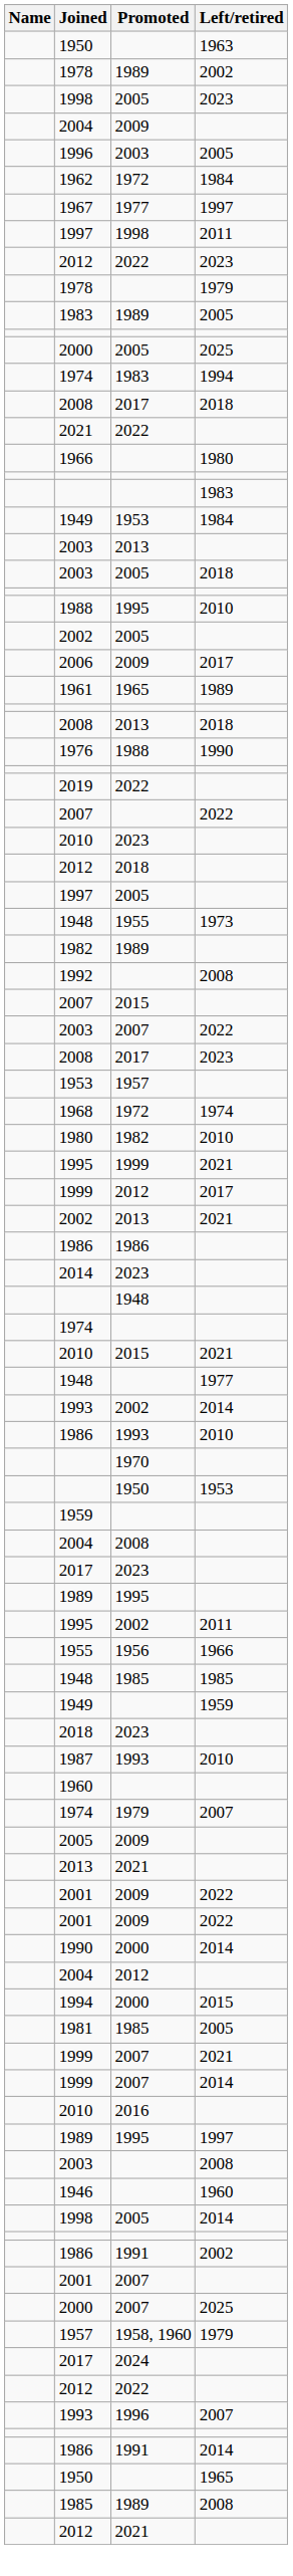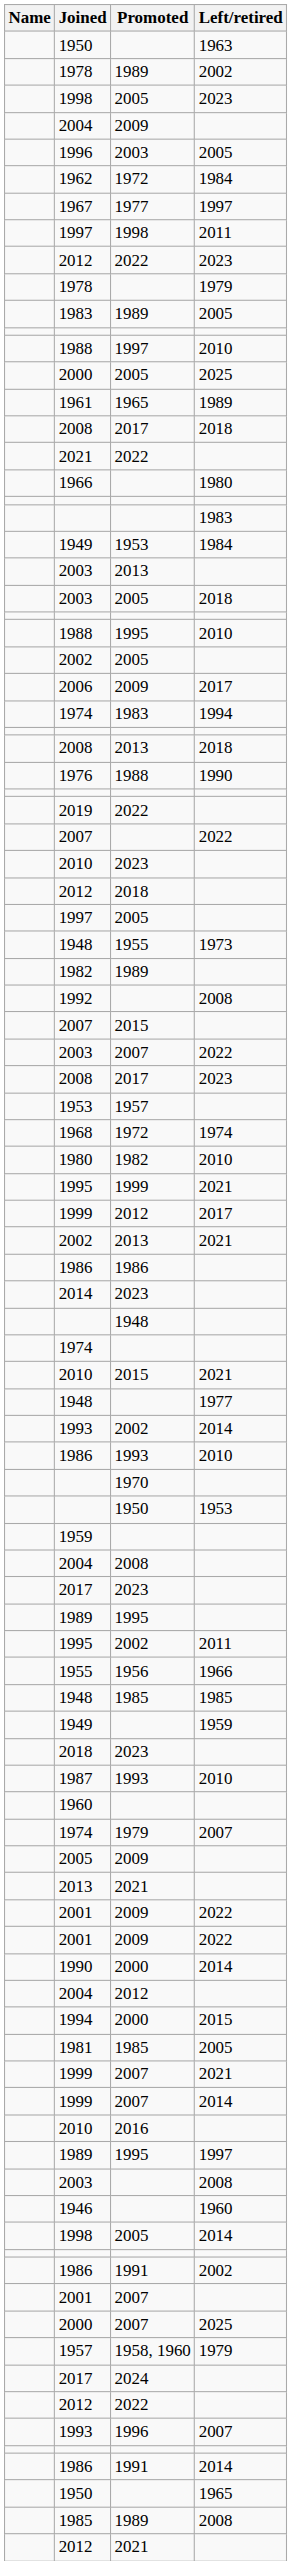+ row: 1988 | 1997 | 2010
rows swapped: 1974 / 1983 <-> 1961
